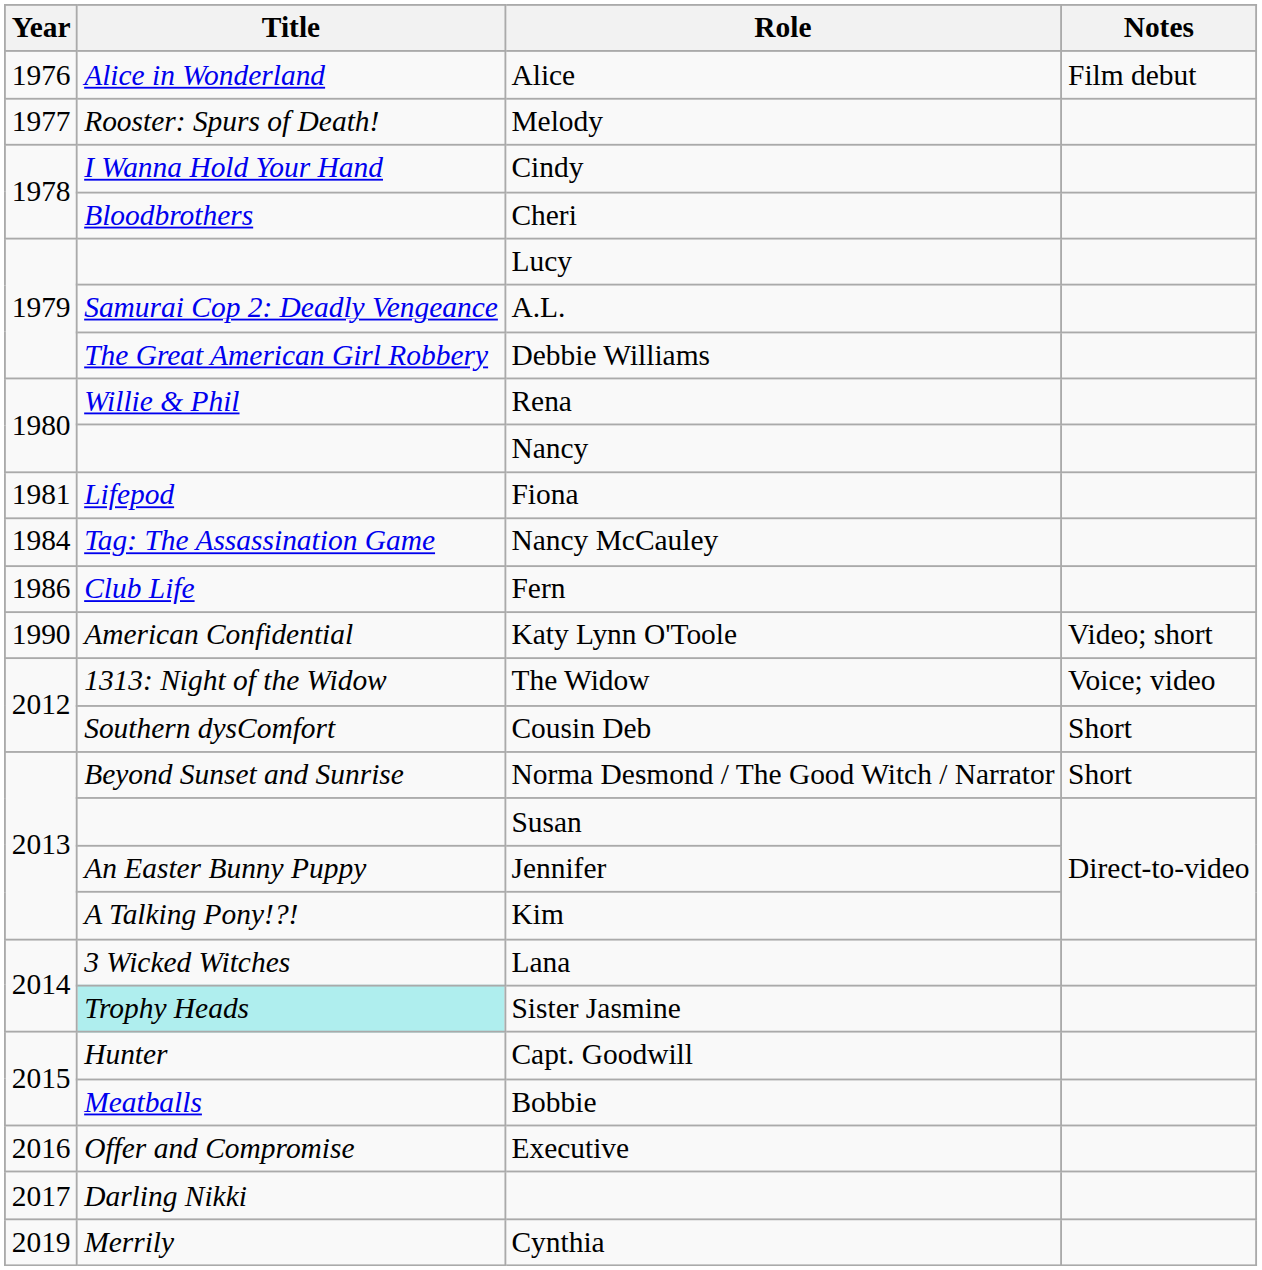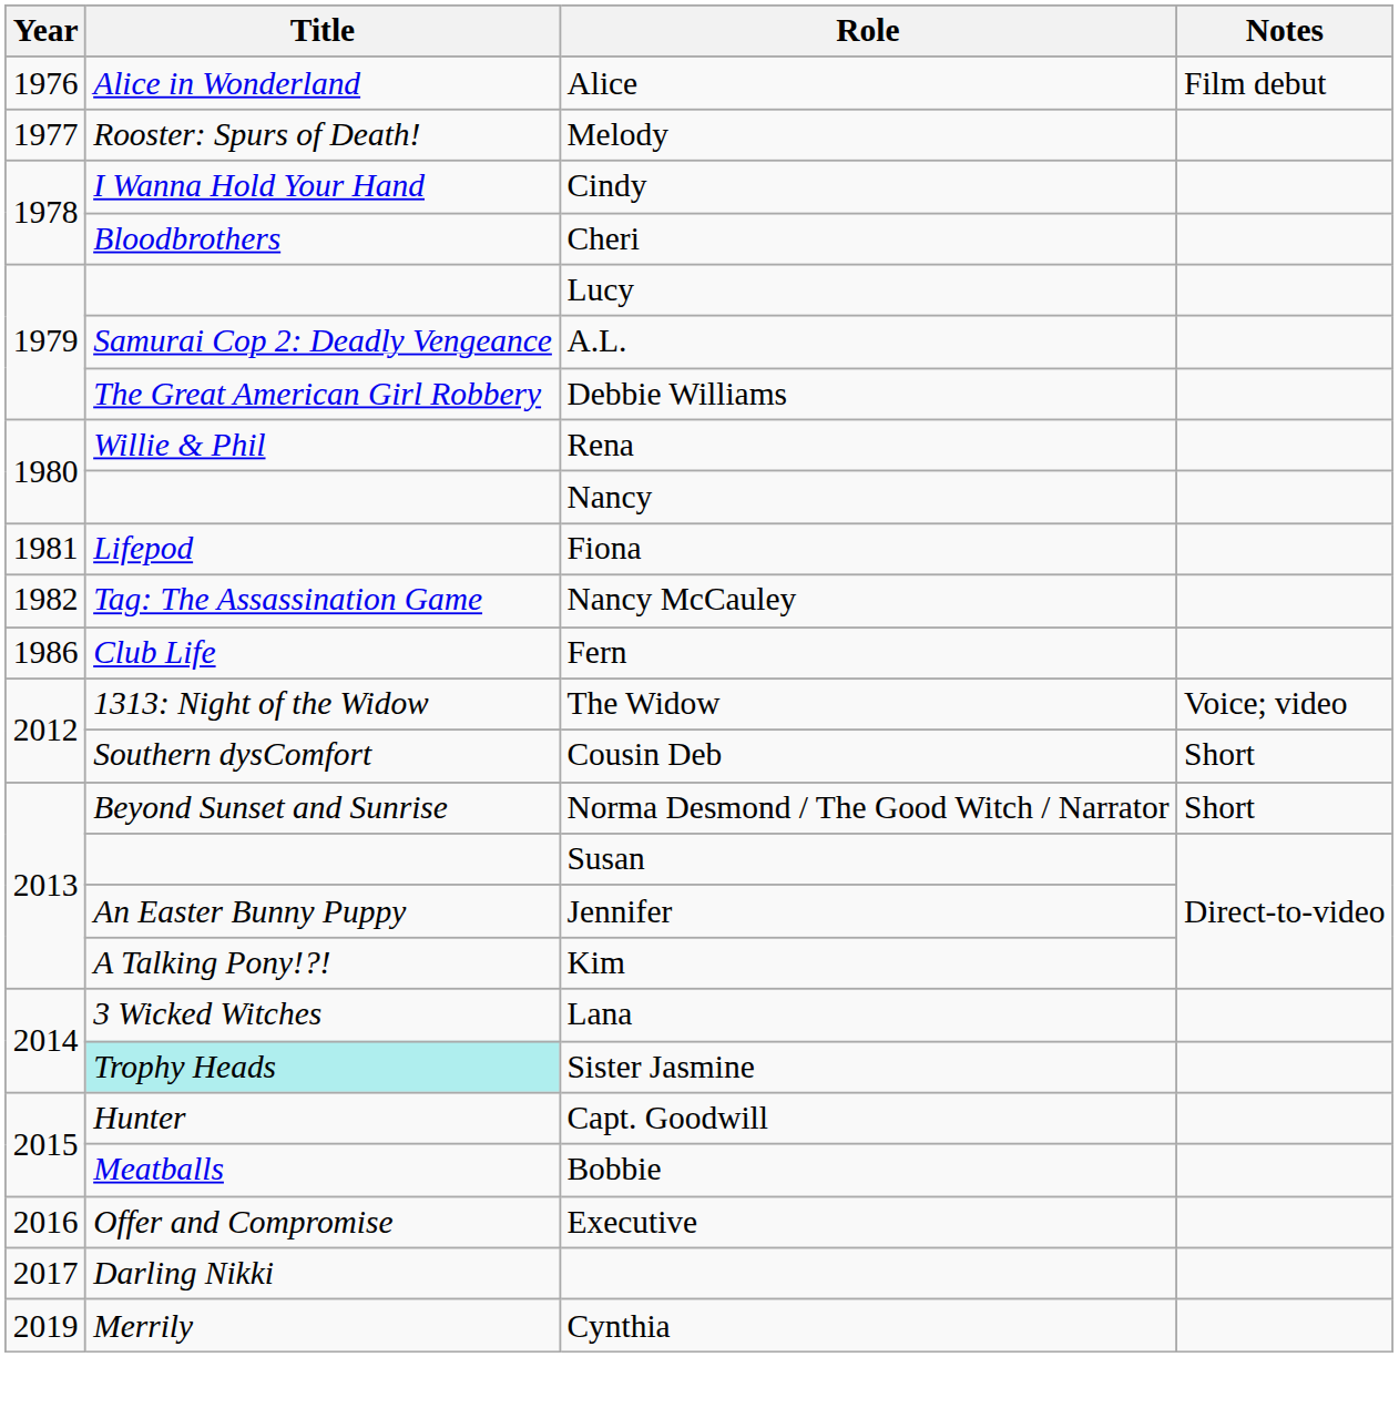Nancy McCauley | Year: 1984 -> 1982
- row: 1990 | American Confidential | Katy Lynn O'Toole | Video; short
